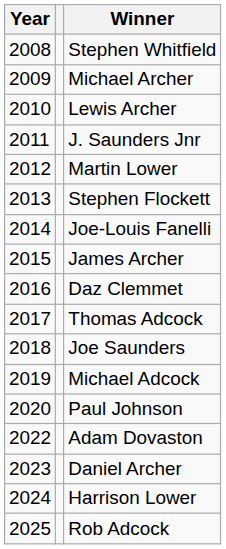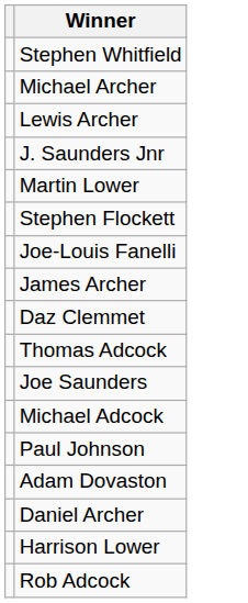- column: Year | 2008 | 2009 | 2010 | 2011 | 2012 | 2013 | 2014 | 2015 | 2016 | 2017 | 2018 | 2019 | 2020 | 2022 | 2023 | 2024 | 2025
